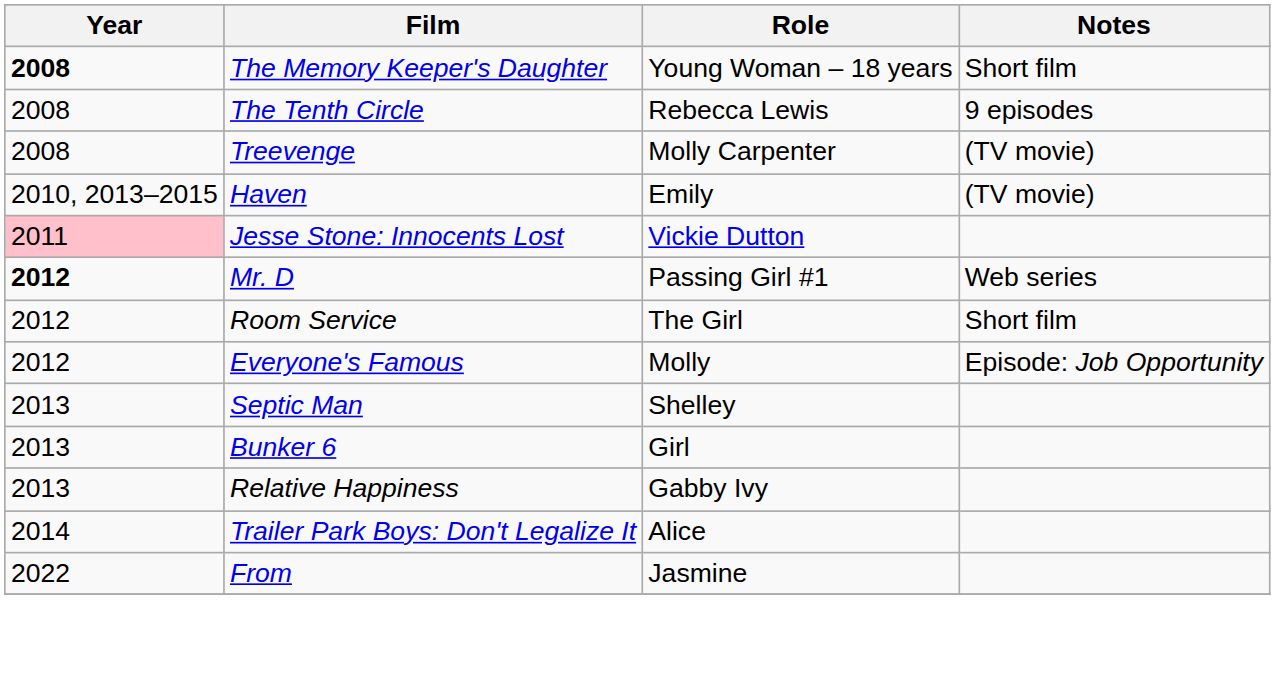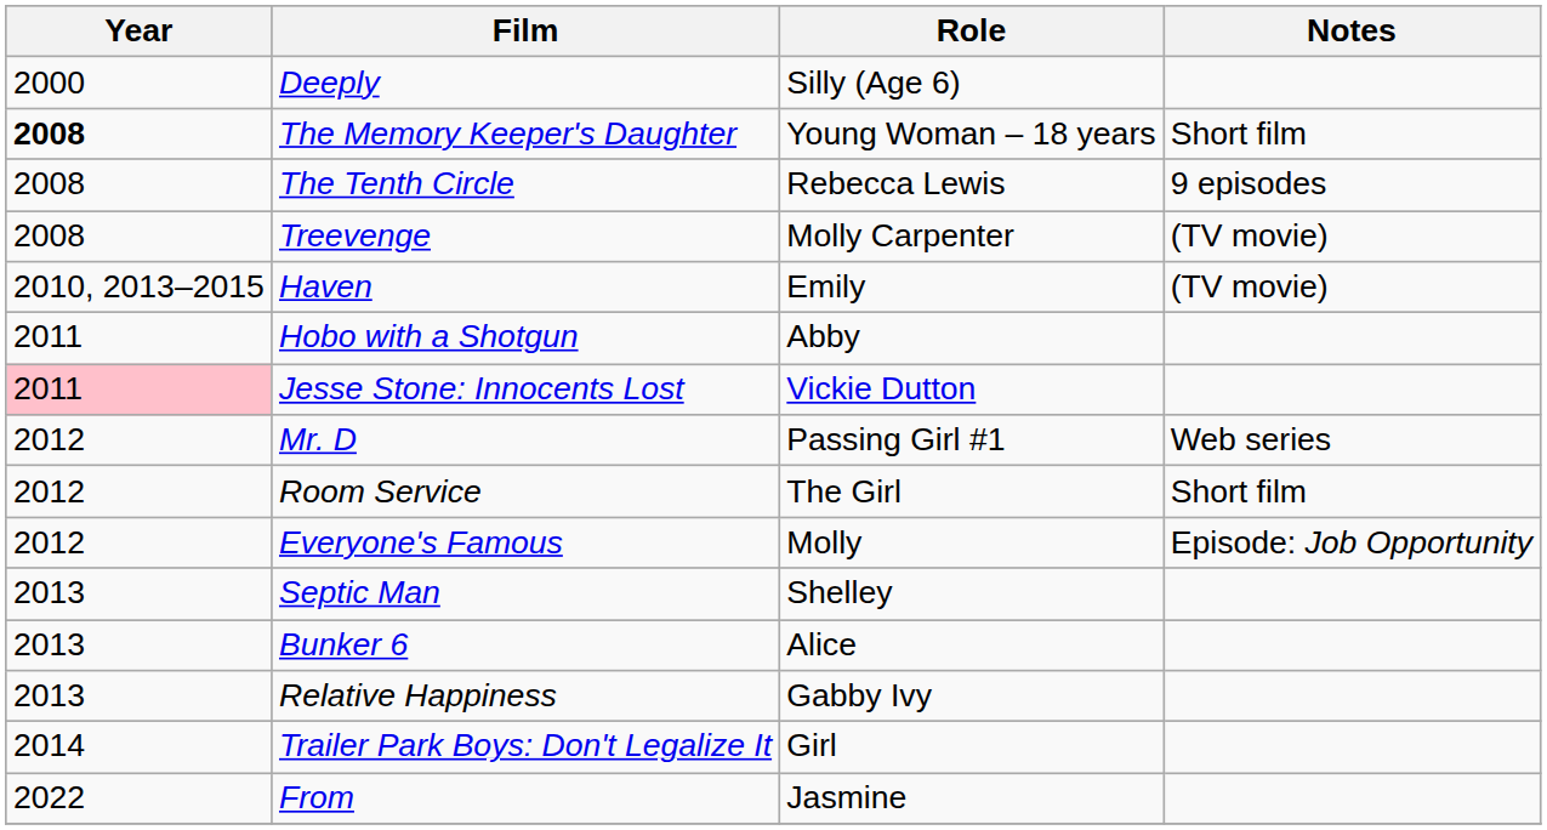+ row: 2000 | Deeply | Silly (Age 6)
+ row: 2011 | Hobo with a Shotgun | Abby
Mr. D | Year: bold -> normal
Bunker 6 | Role: Girl -> Alice
Trailer Park Boys: Don't Legalize It | Role: Alice -> Girl
